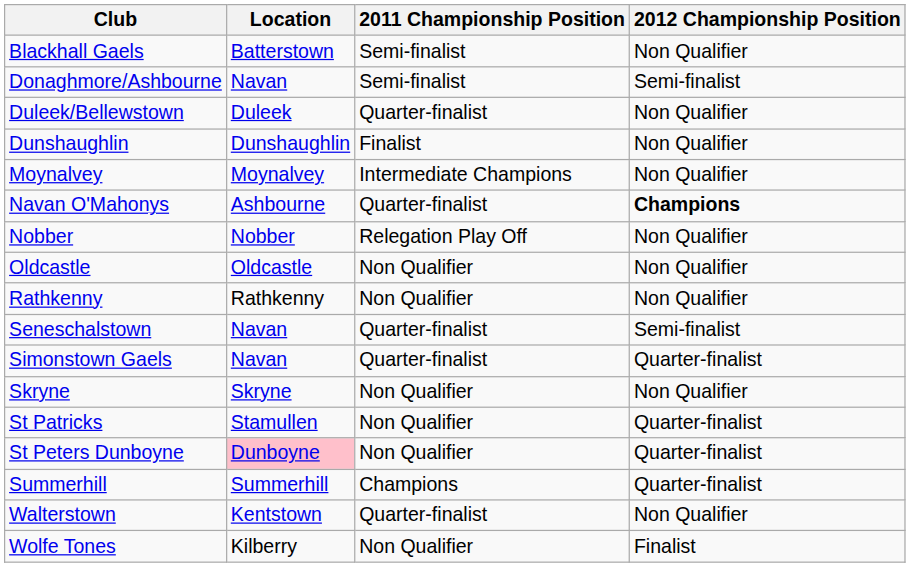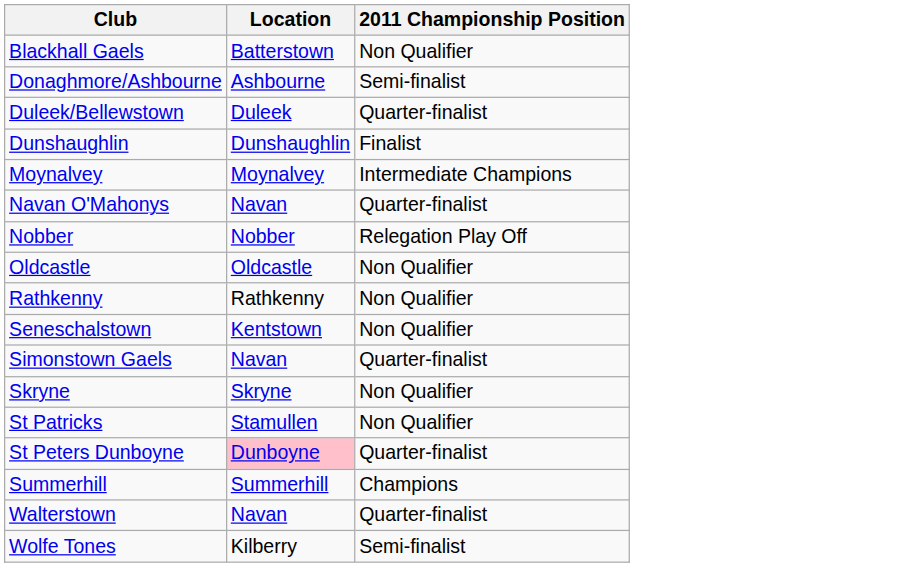- column: 2012 Championship Position | Non Qualifier | Semi-finalist | Non Qualifier | Non Qualifier | Non Qualifier | Champions | Non Qualifier | Non Qualifier | Non Qualifier | Semi-finalist | Quarter-finalist | Non Qualifier | Quarter-finalist | Quarter-finalist | Quarter-finalist | Non Qualifier | Finalist
Blackhall Gaels | 2011 Championship Position: Semi-finalist -> Non Qualifier
Donaghmore/Ashbourne | Location: Navan -> Ashbourne
Navan O'Mahonys | Location: Ashbourne -> Navan
Seneschalstown | Location: Navan -> Kentstown
Seneschalstown | 2011 Championship Position: Quarter-finalist -> Non Qualifier
St Peters Dunboyne | 2011 Championship Position: Non Qualifier -> Quarter-finalist
Walterstown | Location: Kentstown -> Navan
Wolfe Tones | 2011 Championship Position: Non Qualifier -> Semi-finalist
